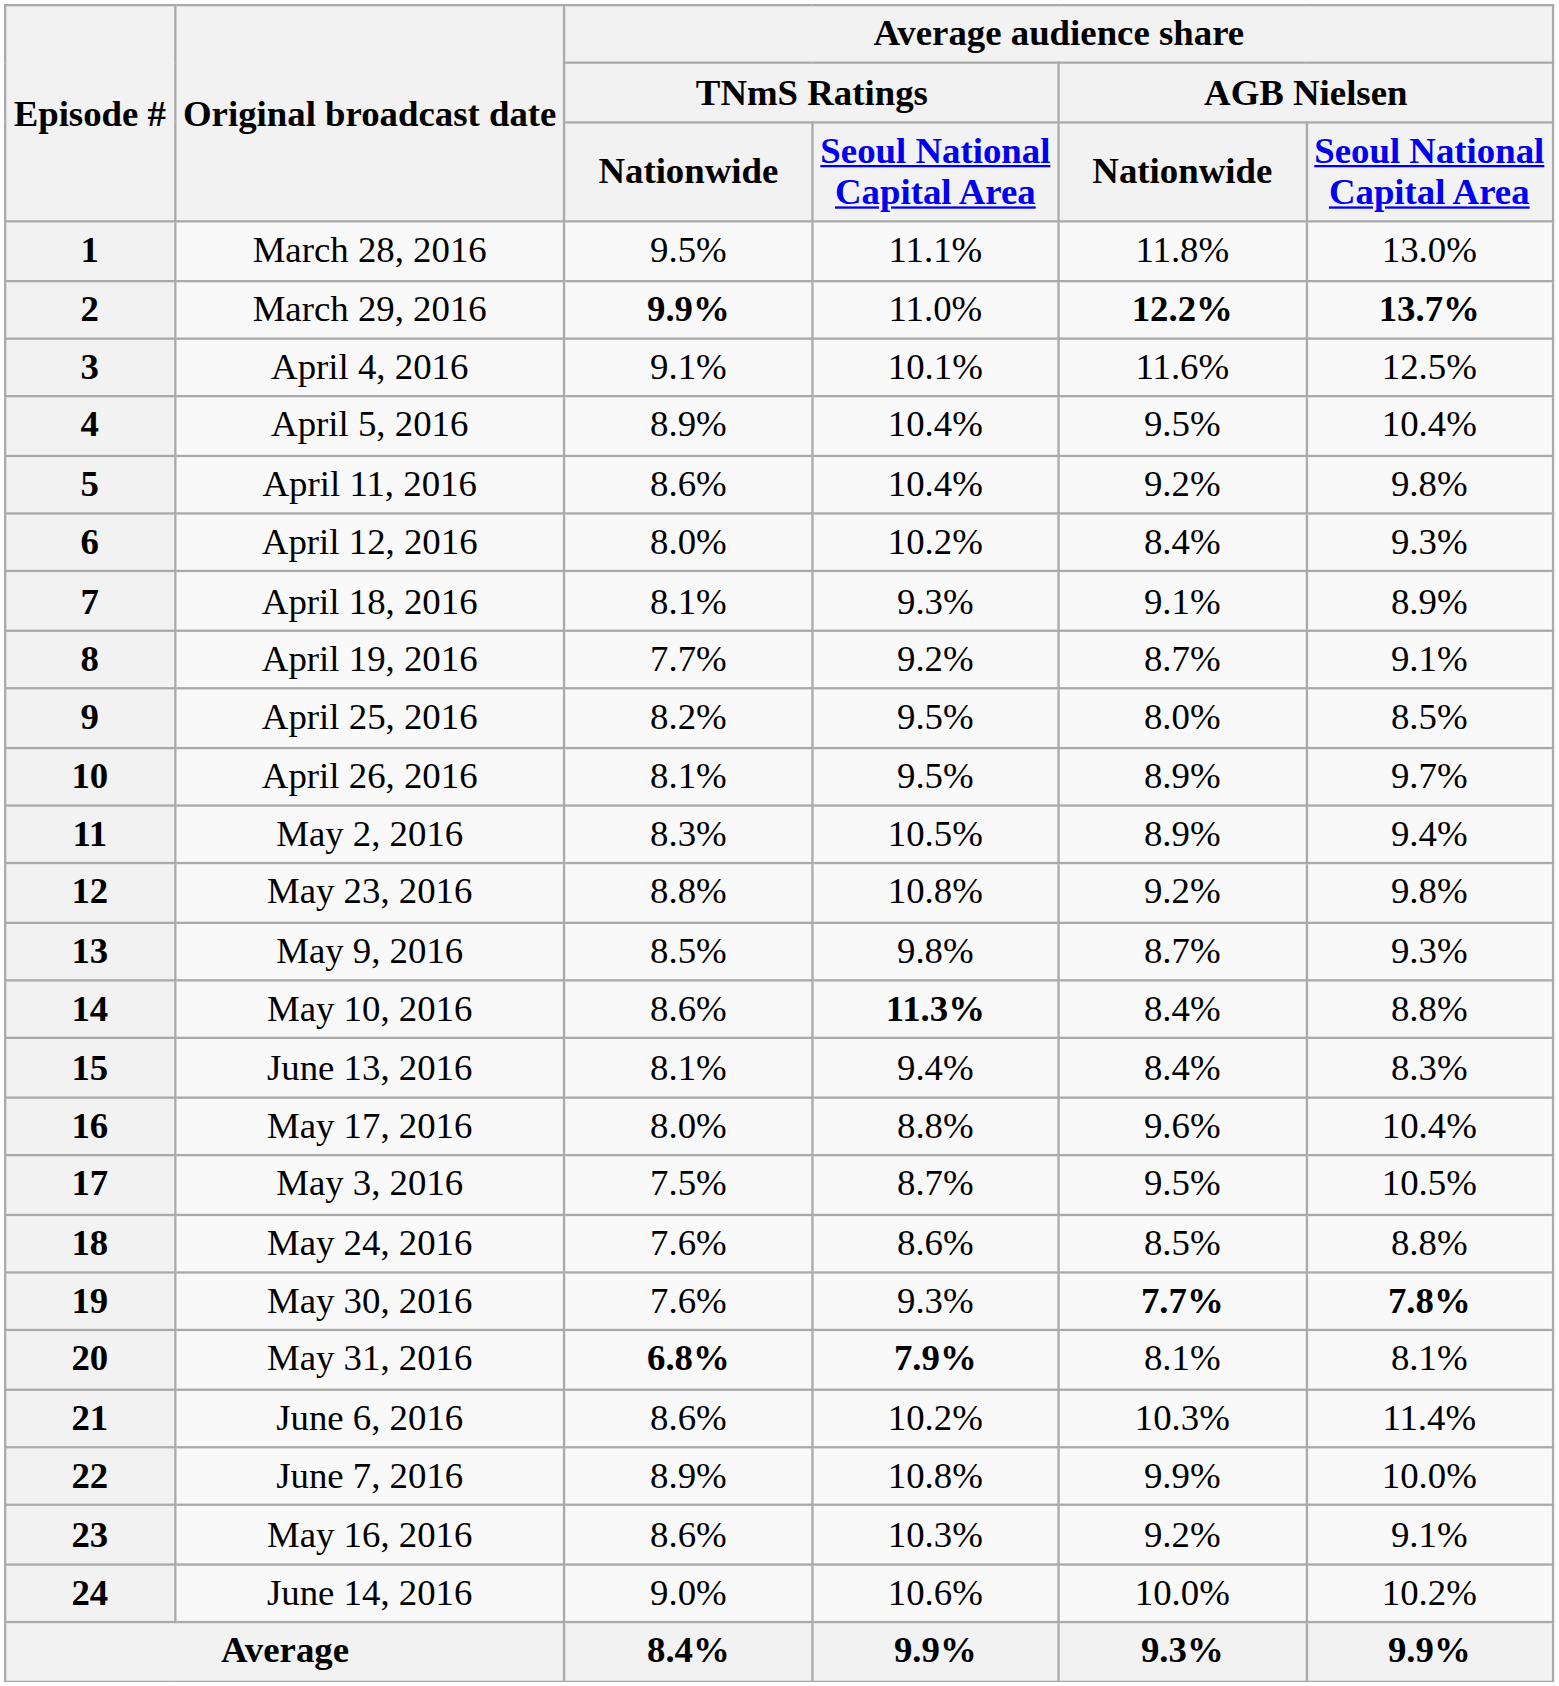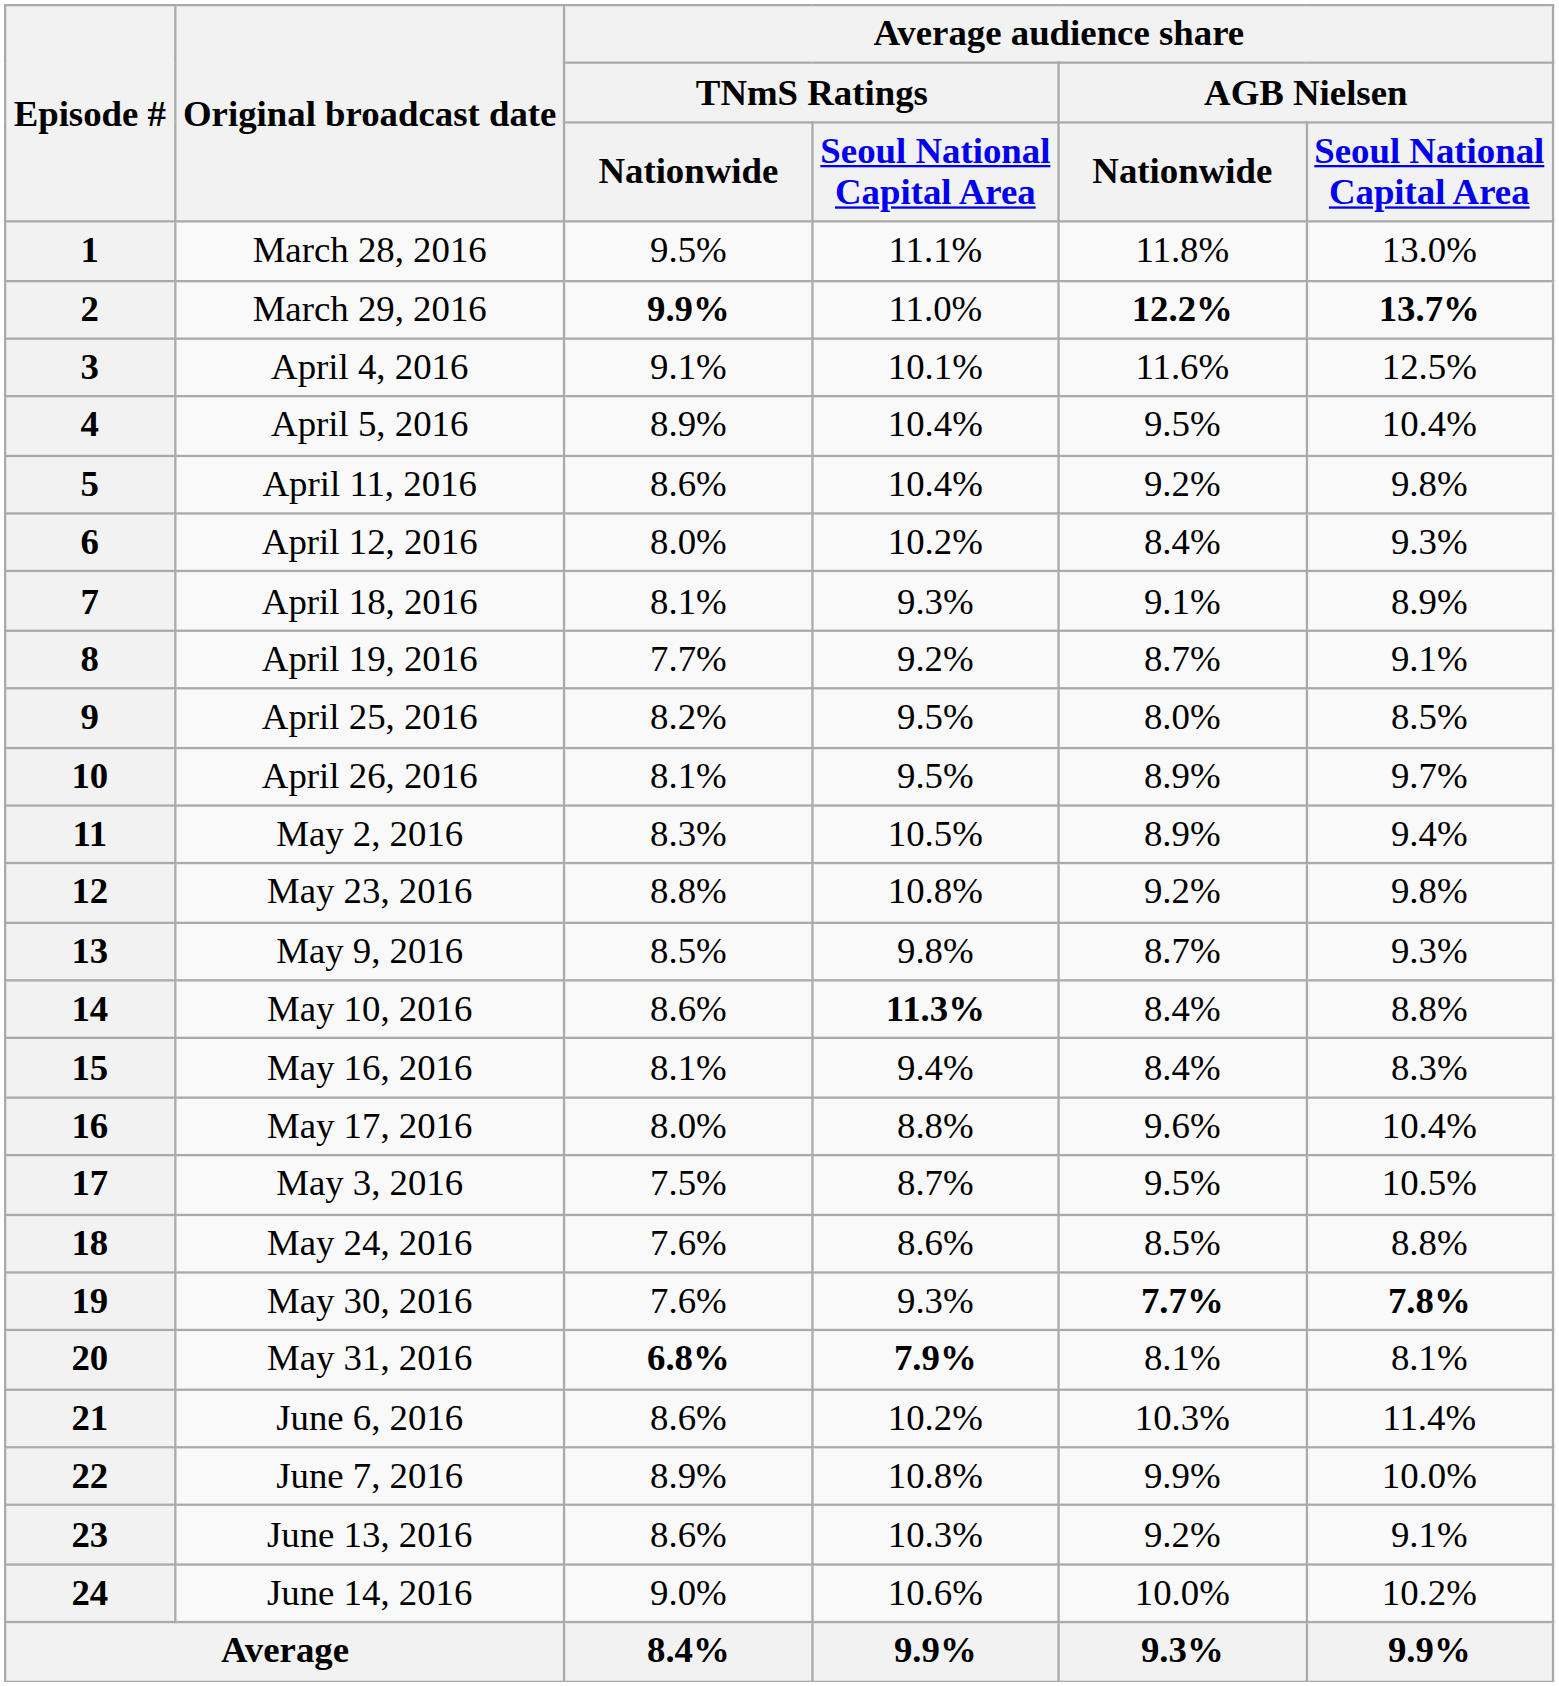15 | Original broadcast date: June 13, 2016 -> May 16, 2016
23 | Original broadcast date: May 16, 2016 -> June 13, 2016
